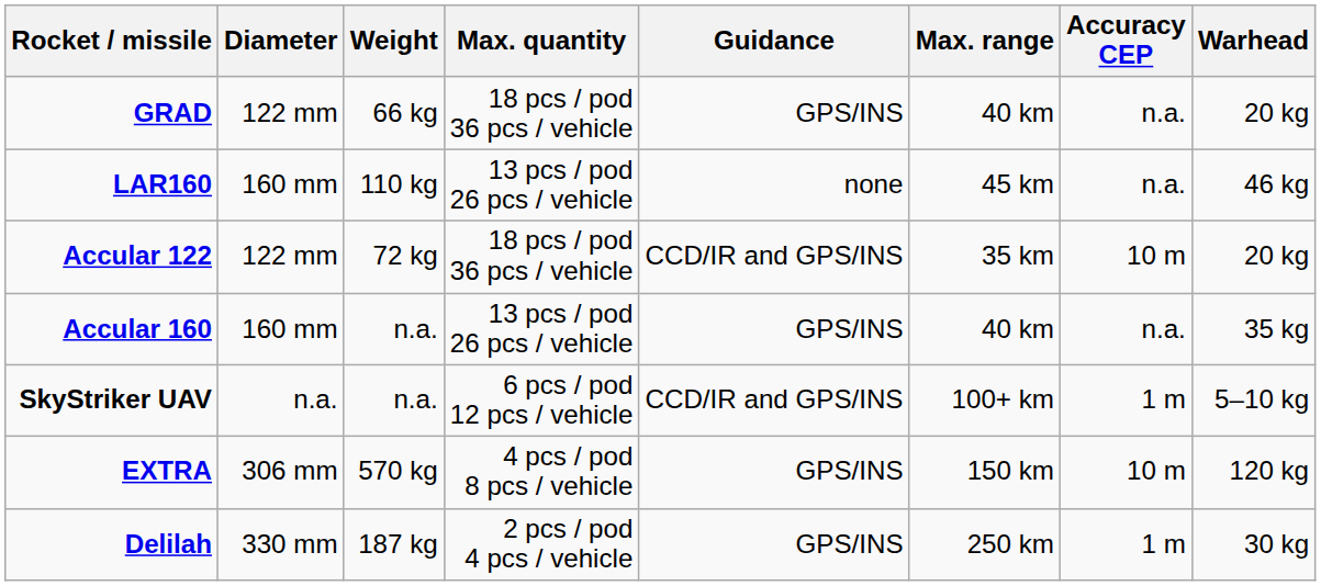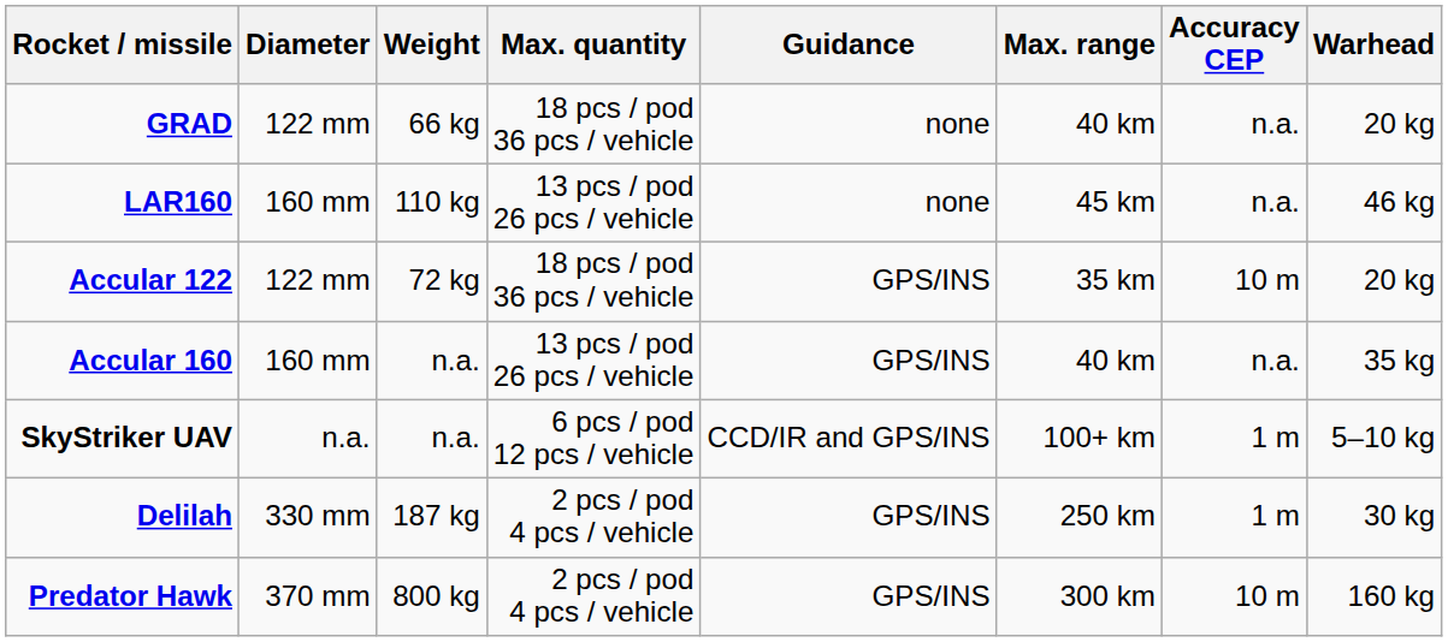GRAD | Guidance: GPS/INS -> none
Accular 122 | Guidance: CCD/IR and GPS/INS -> GPS/INS
- row: EXTRA | 306 mm | 570 kg | 4 pcs / pod 8 pcs / vehicle | GPS/INS | 150 km | 10 m | 120 kg
+ row: Predator Hawk | 370 mm | 800 kg | 2 pcs / pod 4 pcs / vehicle | GPS/INS | 300 km | 10 m | 160 kg
